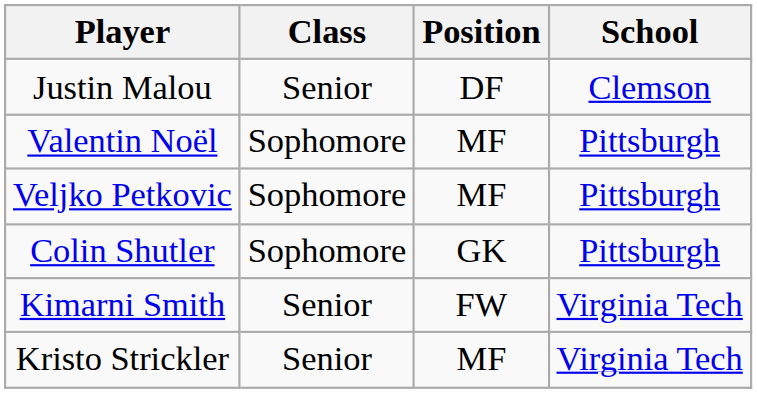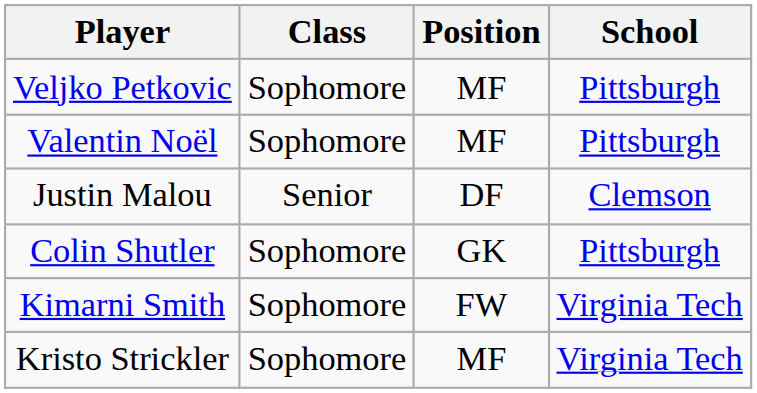rows swapped: Justin Malou <-> Veljko Petkovic
Kimarni Smith | Class: Senior -> Sophomore
Kristo Strickler | Class: Senior -> Sophomore
